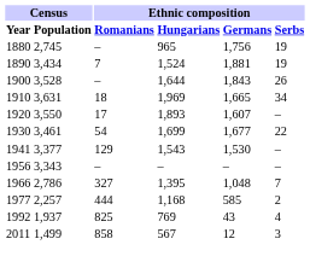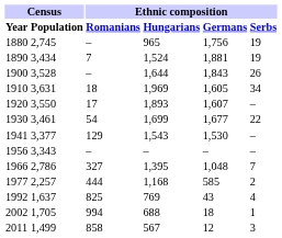1910 | Ethnic composition / Germans: 1,665 -> 1,605
1992 | Census / Population: 1,937 -> 1,637
+ row: 2002 | 1,705 | 994 | 688 | 18 | 1
